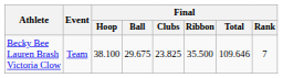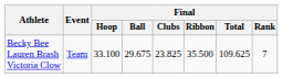Becky Bee Lauren Brash Victoria Clow | Final / Hoop: 38.100 -> 33.100
Becky Bee Lauren Brash Victoria Clow | Final / Total: 109.646 -> 109.625
